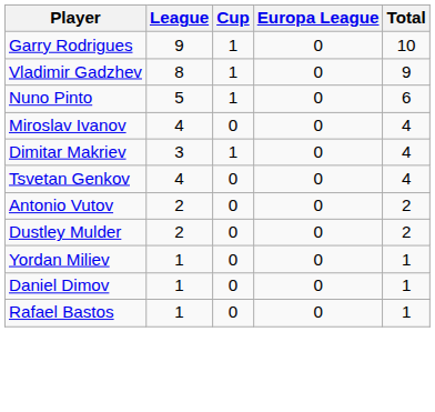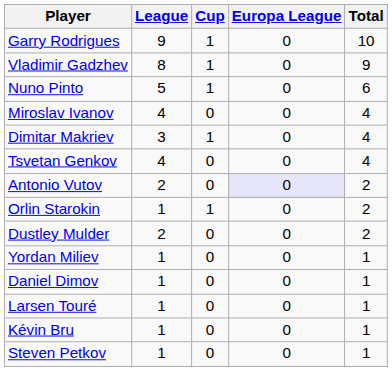Antonio Vutov | Europa League: no background -> lavender background
+ row: Orlin Starokin | 1 | 1 | 0 | 2
+ row: Larsen Touré | 1 | 0 | 0 | 1
+ row: Kévin Bru | 1 | 0 | 0 | 1
+ row: Steven Petkov | 1 | 0 | 0 | 1
- row: Rafael Bastos | 1 | 0 | 0 | 1
